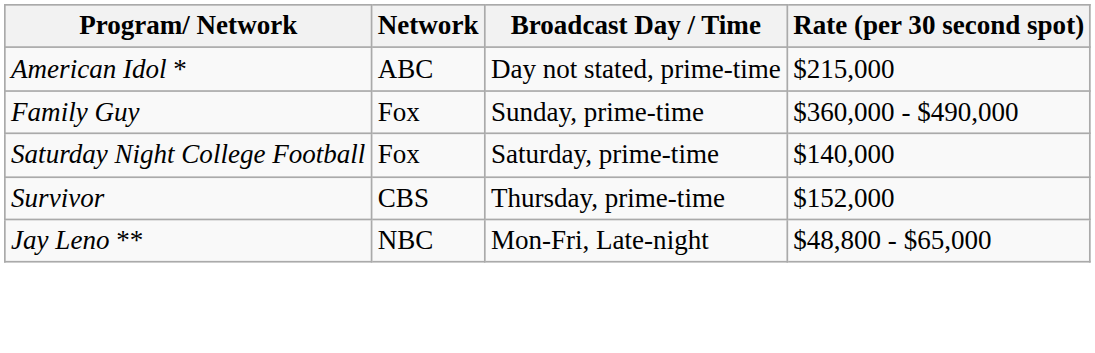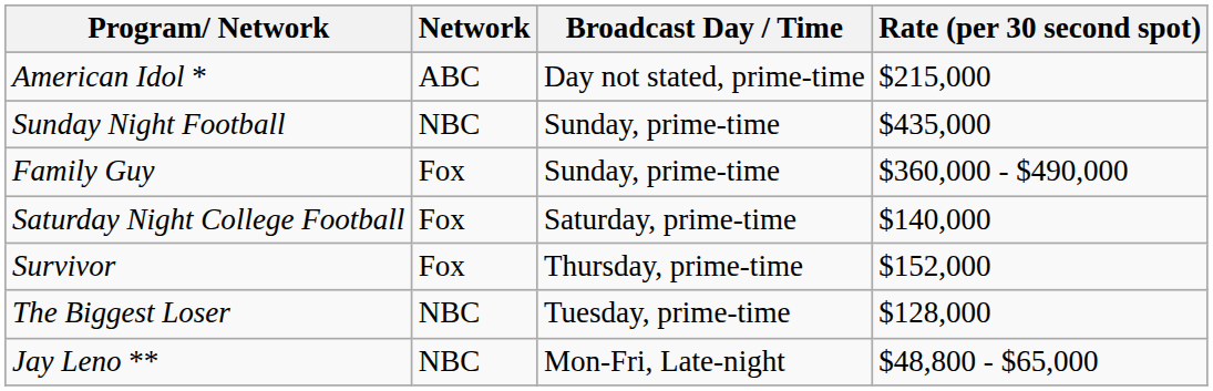+ row: Sunday Night Football | NBC | Sunday, prime-time | $435,000
Survivor | Network: CBS -> Fox
+ row: The Biggest Loser | NBC | Tuesday, prime-time | $128,000
